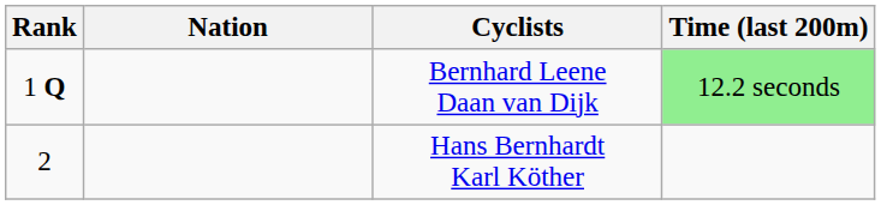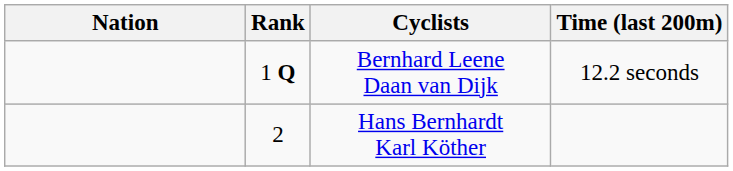columns swapped: Rank <-> Nation
Bernhard Leene Daan van Dijk | Time (last 200m): lightgreen background -> no background
